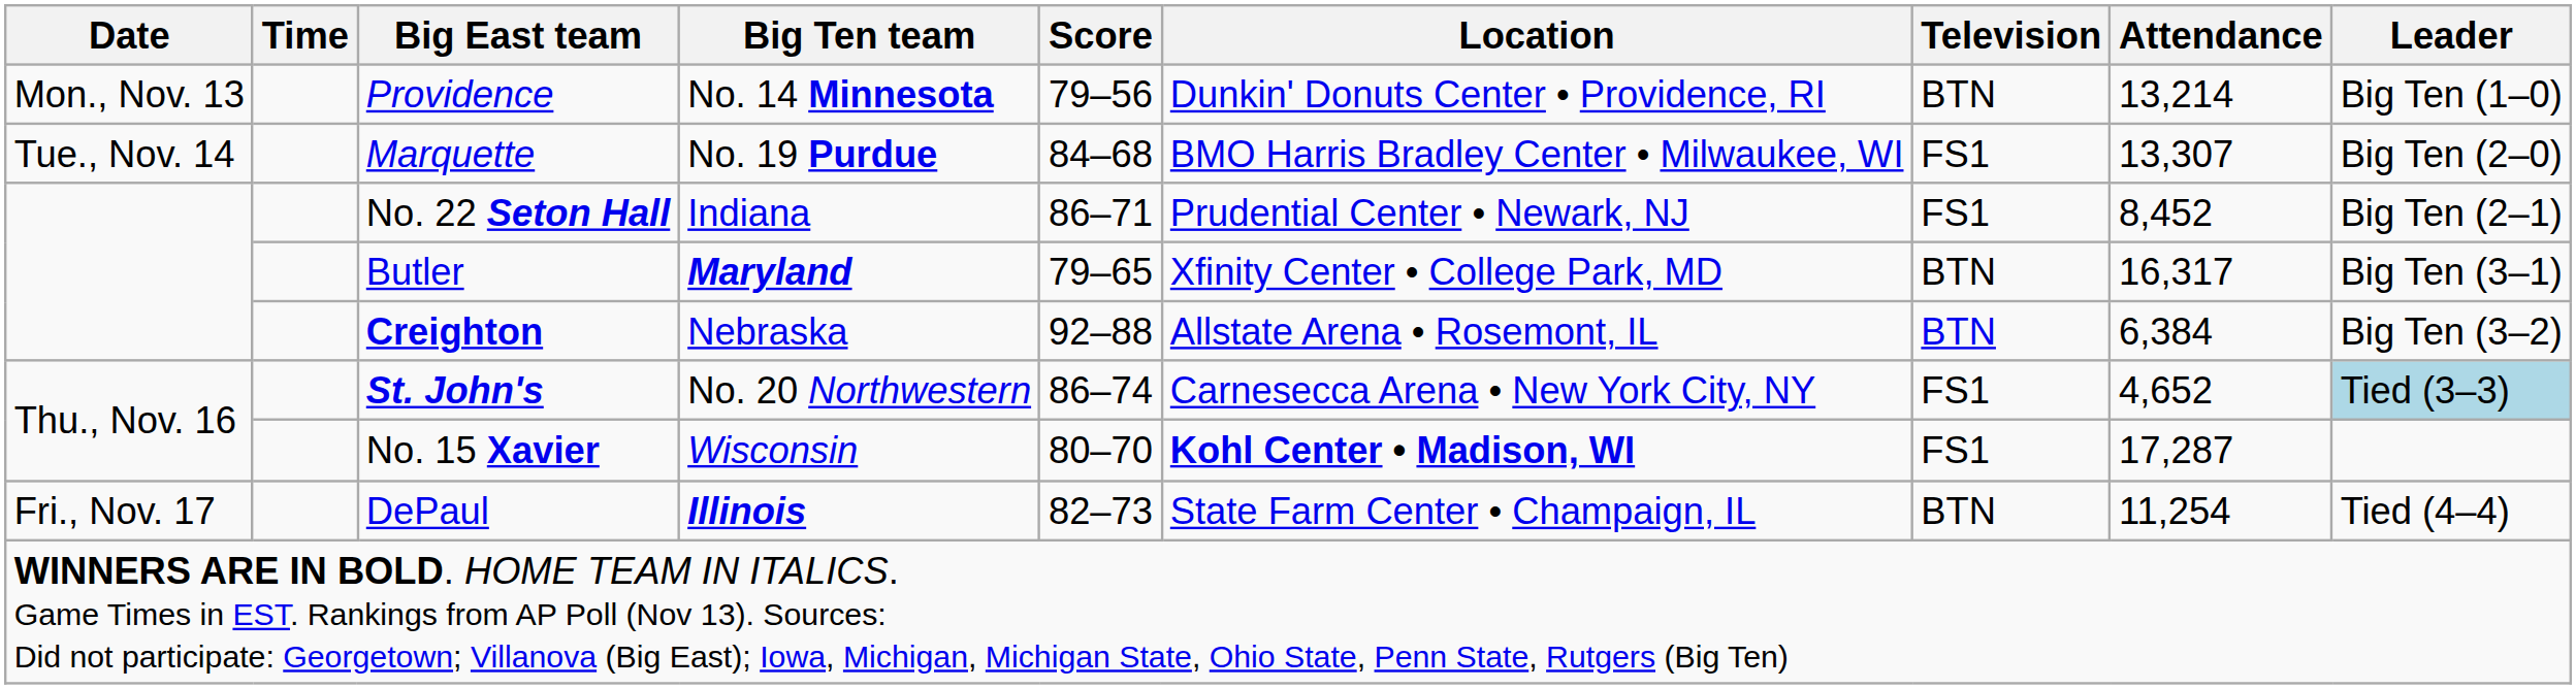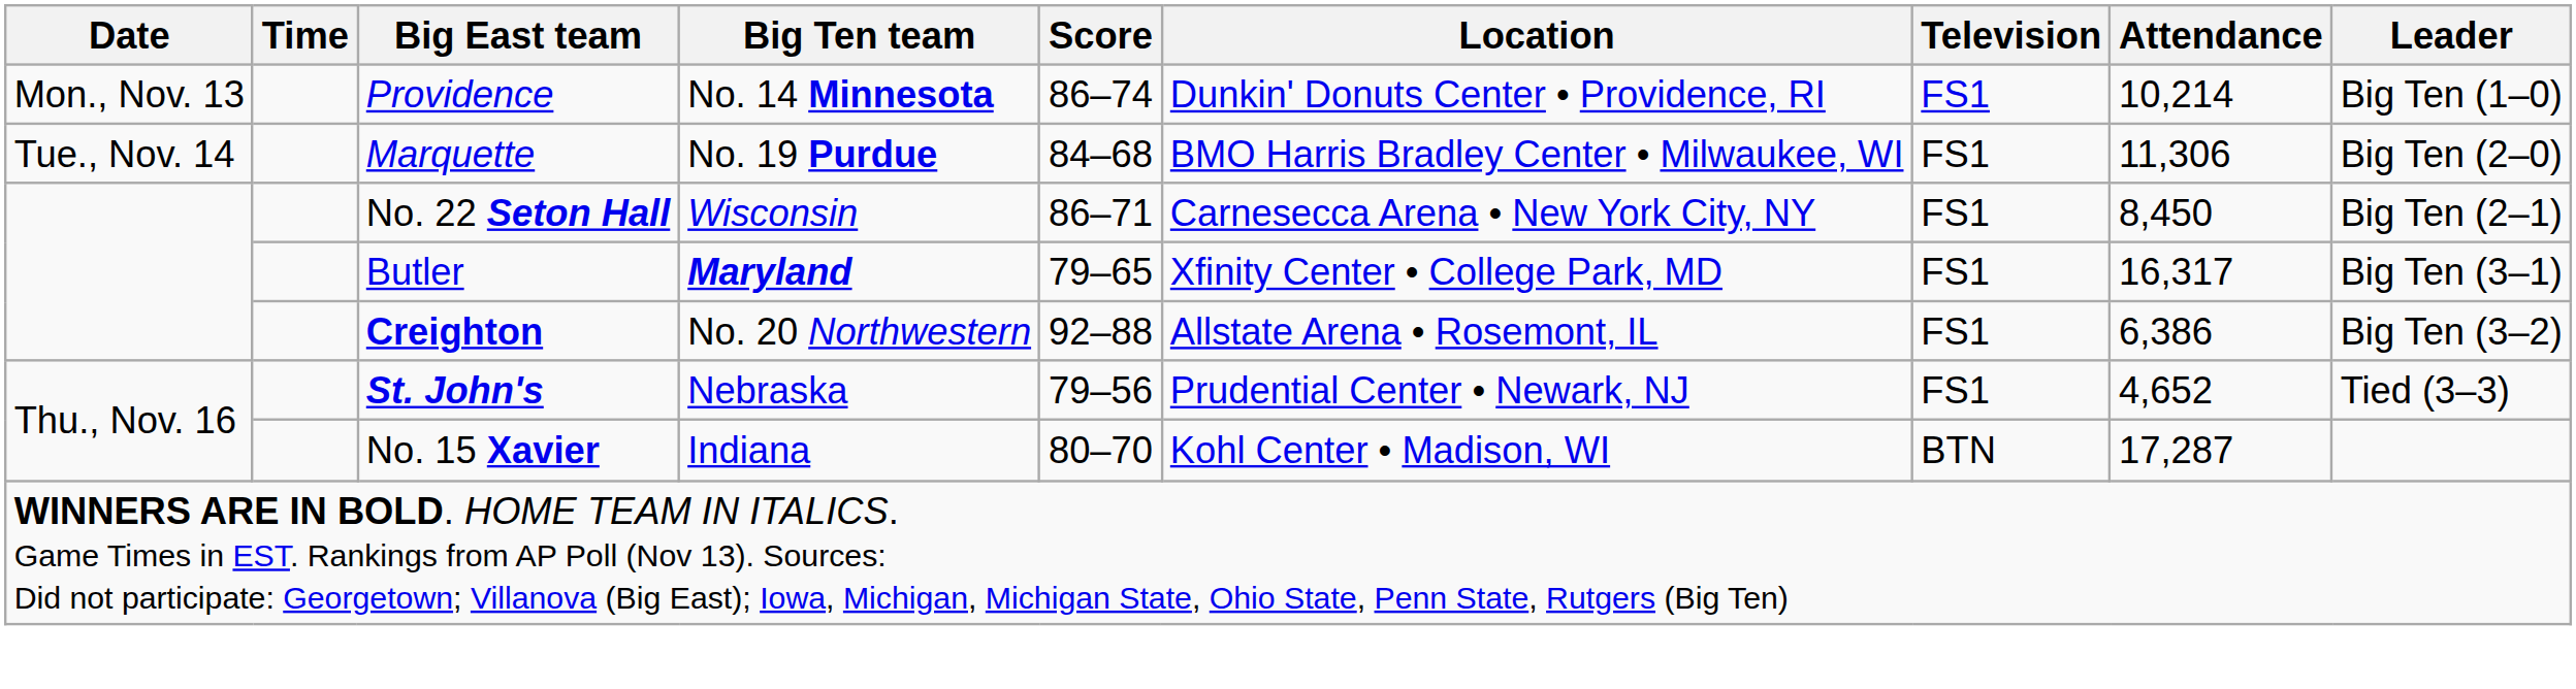Providence | Score: 79–56 -> 86–74
Providence | Television: BTN -> FS1
Providence | Attendance: 13,214 -> 10,214
Marquette | Attendance: 13,307 -> 11,306
No. 22 Seton Hall | Big Ten team: Indiana -> Wisconsin
No. 22 Seton Hall | Location: Prudential Center • Newark, NJ -> Carnesecca Arena • New York City, NY
No. 22 Seton Hall | Attendance: 8,452 -> 8,450
Butler | Television: BTN -> FS1
Creighton | Big Ten team: Nebraska -> No. 20 Northwestern
Creighton | Television: BTN -> FS1
Creighton | Attendance: 6,384 -> 6,386
St. John's | Big Ten team: No. 20 Northwestern -> Nebraska
St. John's | Score: 86–74 -> 79–56
St. John's | Location: Carnesecca Arena • New York City, NY -> Prudential Center • Newark, NJ
St. John's | Leader: lightblue background -> no background
No. 15 Xavier | Big Ten team: Wisconsin -> Indiana
No. 15 Xavier | Location: bold -> normal
No. 15 Xavier | Television: FS1 -> BTN
- row: Fri., Nov. 17 | DePaul | Illinois | 82–73 | State Farm Center • Champaign, IL | BTN | 11,254 | Tied (4–4)
